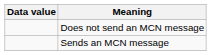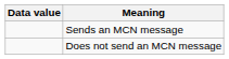rows swapped: Does not send an MCN message <-> Sends an MCN message
